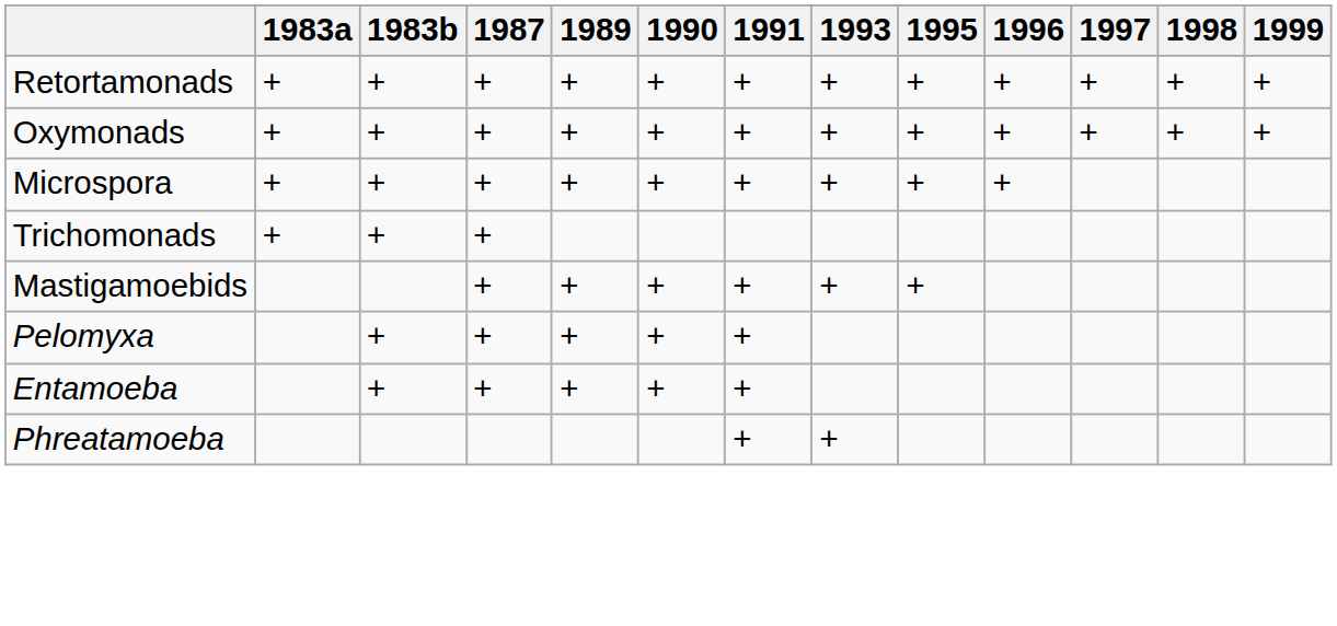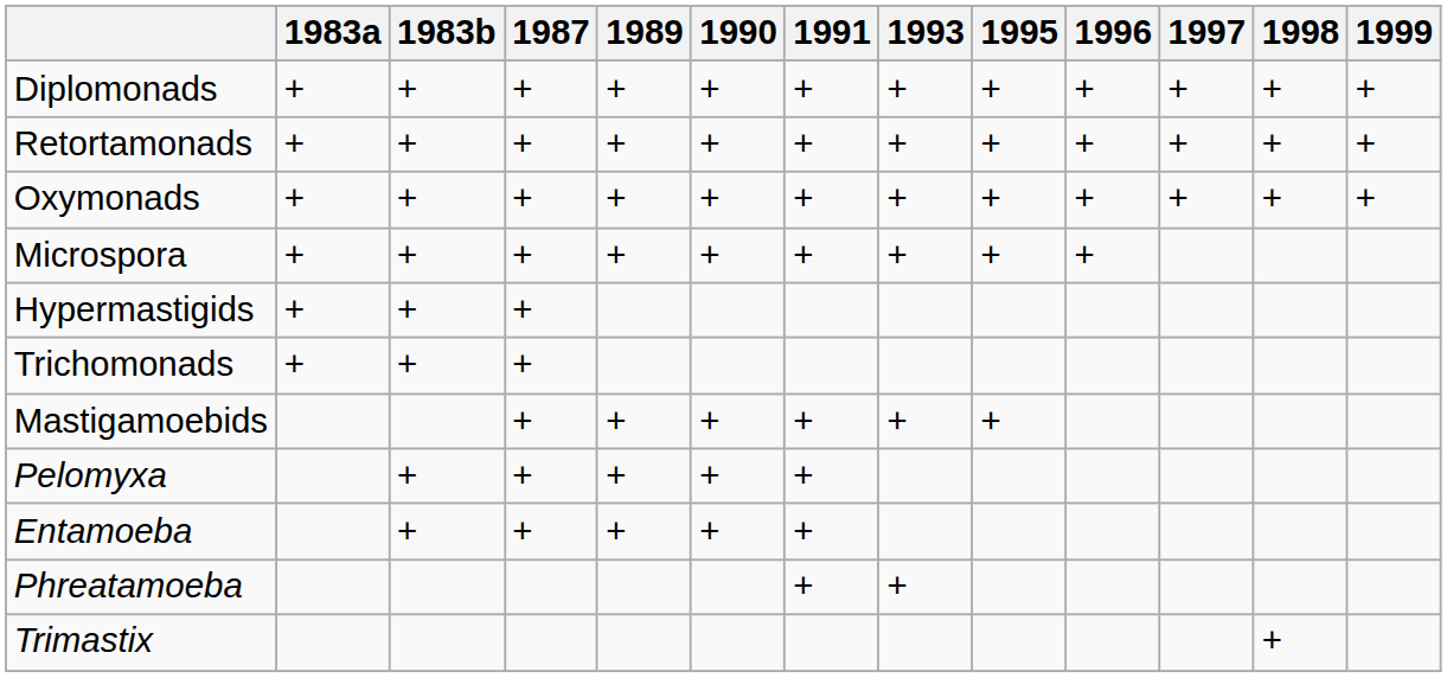+ row: Diplomonads | + | + | + | + | + | + | + | + | + | + | + | +
+ row: Hypermastigids | + | + | +
+ row: Trimastix | +
